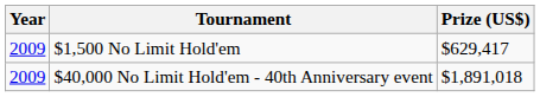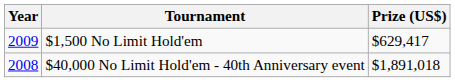$40,000 No Limit Hold'em - 40th Anniversary event | Year: 2009 -> 2008
